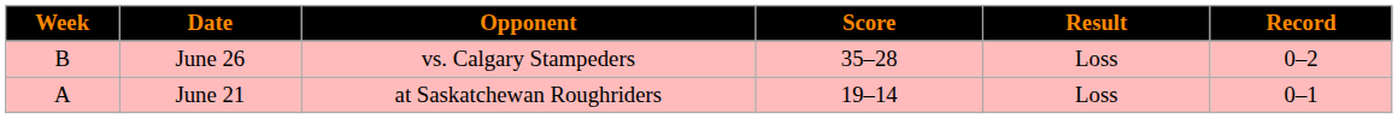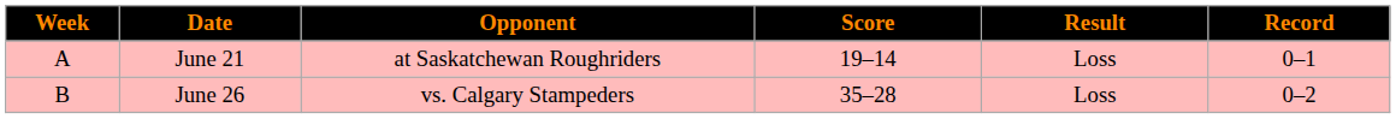rows swapped: June 21 <-> June 26
